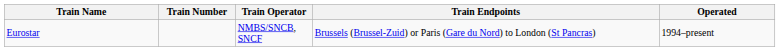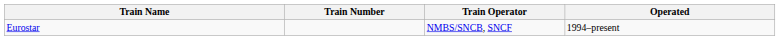- column: Train Endpoints | Brussels (Brussel-Zuid) or Paris (Gare du Nord) to London (St Pancras)
